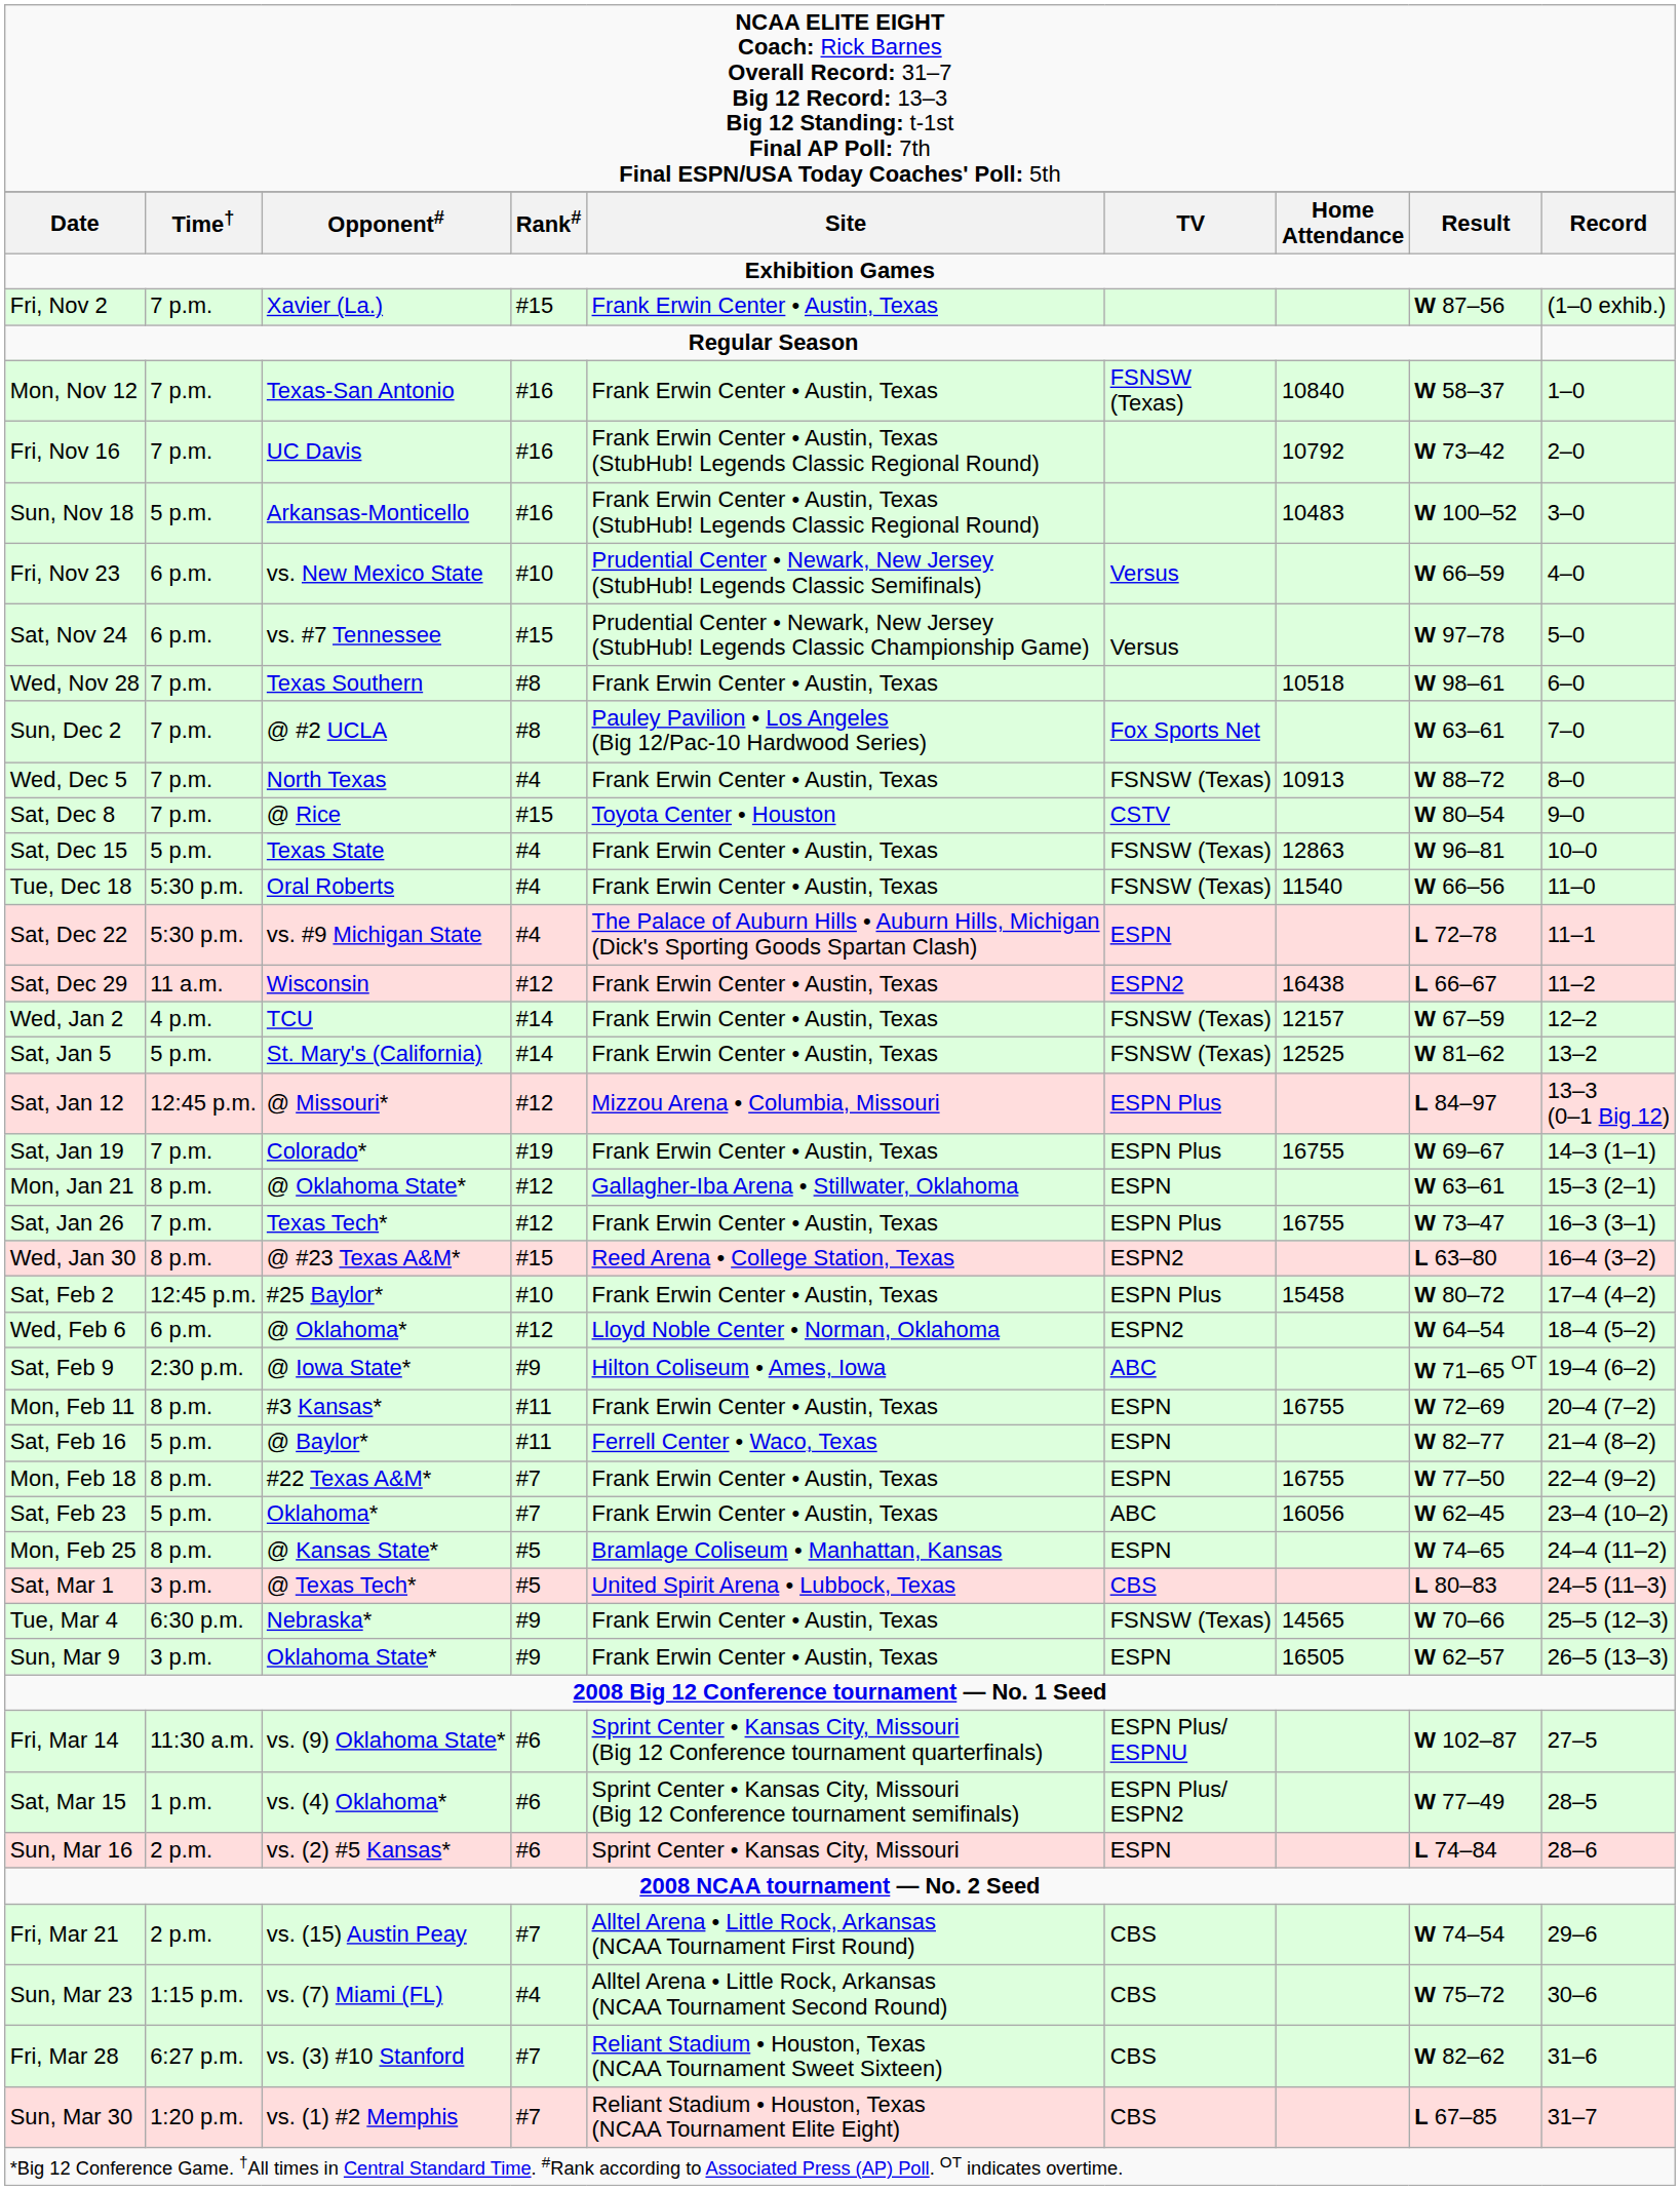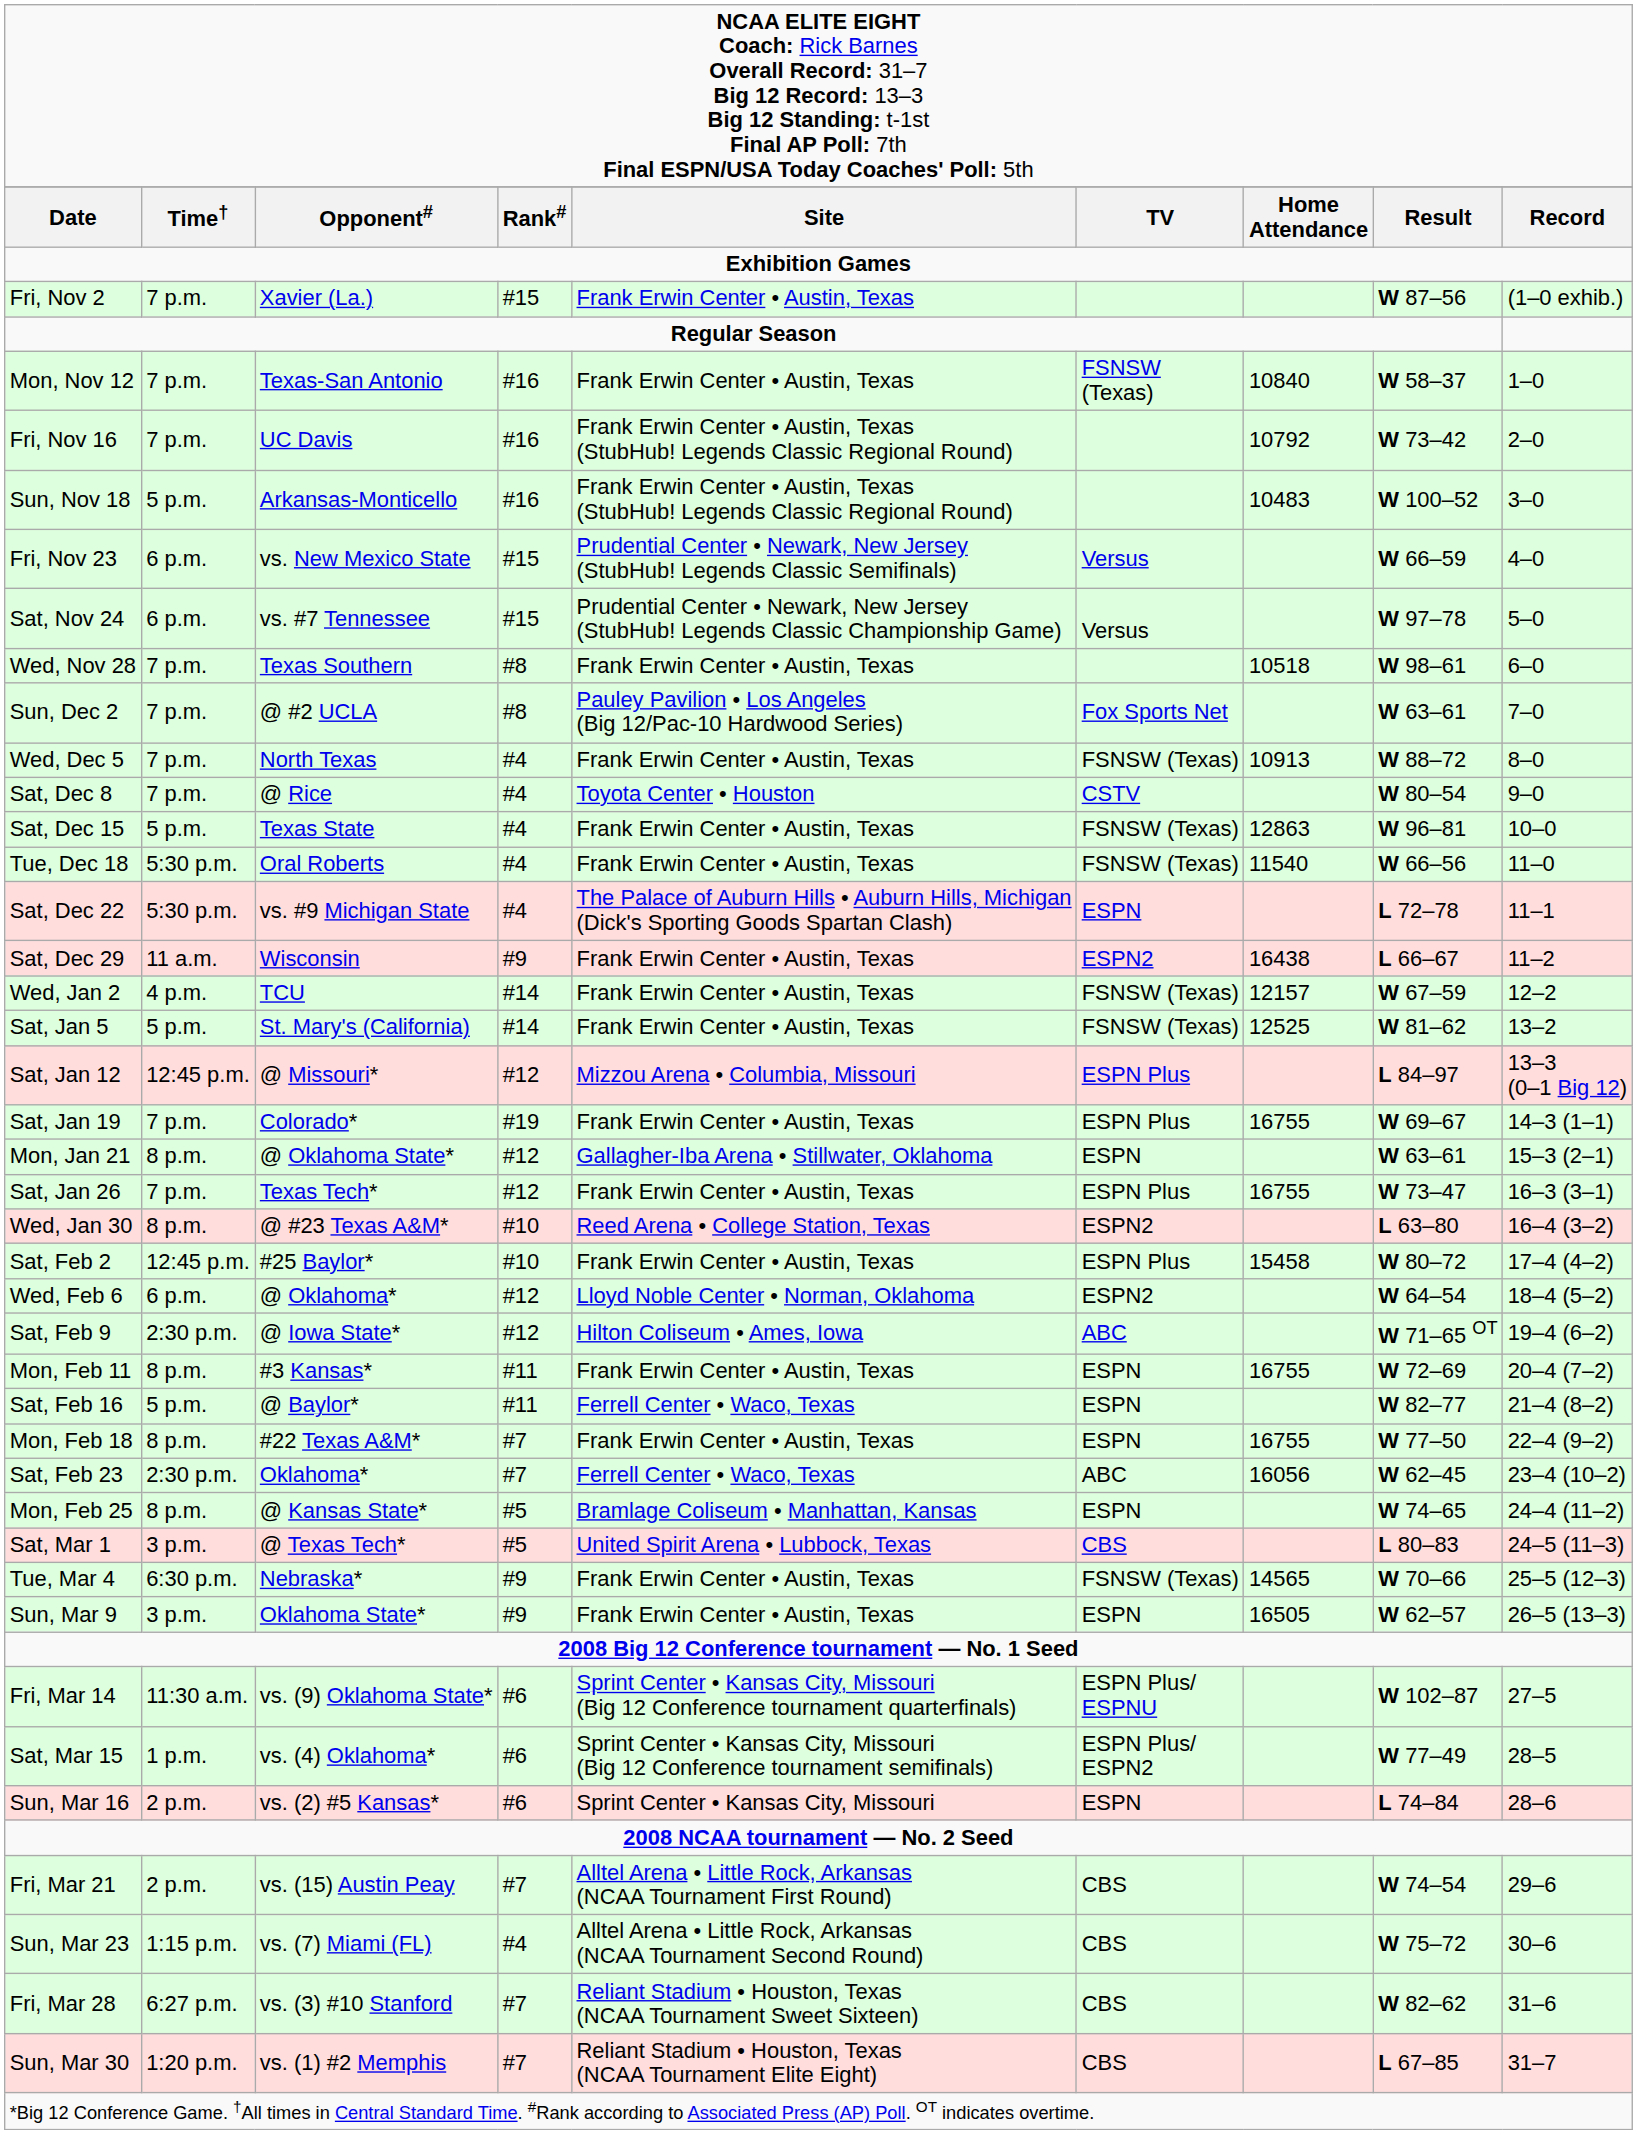Fri, Nov 23 | column 4: #10 -> #15
Sat, Dec 8 | column 4: #15 -> #4
Sat, Dec 29 | column 4: #12 -> #9
Wed, Jan 30 | column 4: #15 -> #10
Sat, Feb 9 | column 4: #9 -> #12
Sat, Feb 23 | column 2: 5 p.m. -> 2:30 p.m.
Sat, Feb 23 | column 5: Frank Erwin Center • Austin, Texas -> Ferrell Center • Waco, Texas
